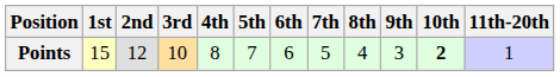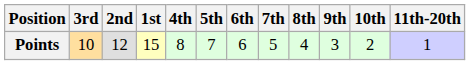columns swapped: 1st <-> 3rd
Points | 10th: bold -> normal
